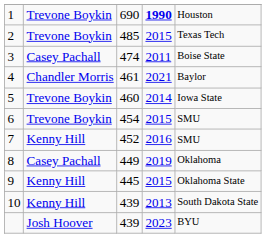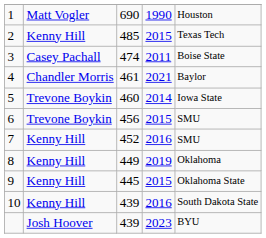1 | column 2: Trevone Boykin -> Matt Vogler
1 | column 4: bold -> normal
2 | column 2: Trevone Boykin -> Kenny Hill
6 | column 3: 454 -> 456
8 | column 2: Casey Pachall -> Kenny Hill
10 | column 4: 2013 -> 2016
